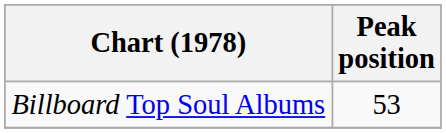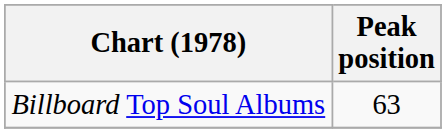Billboard Top Soul Albums | Peak position: 53 -> 63
